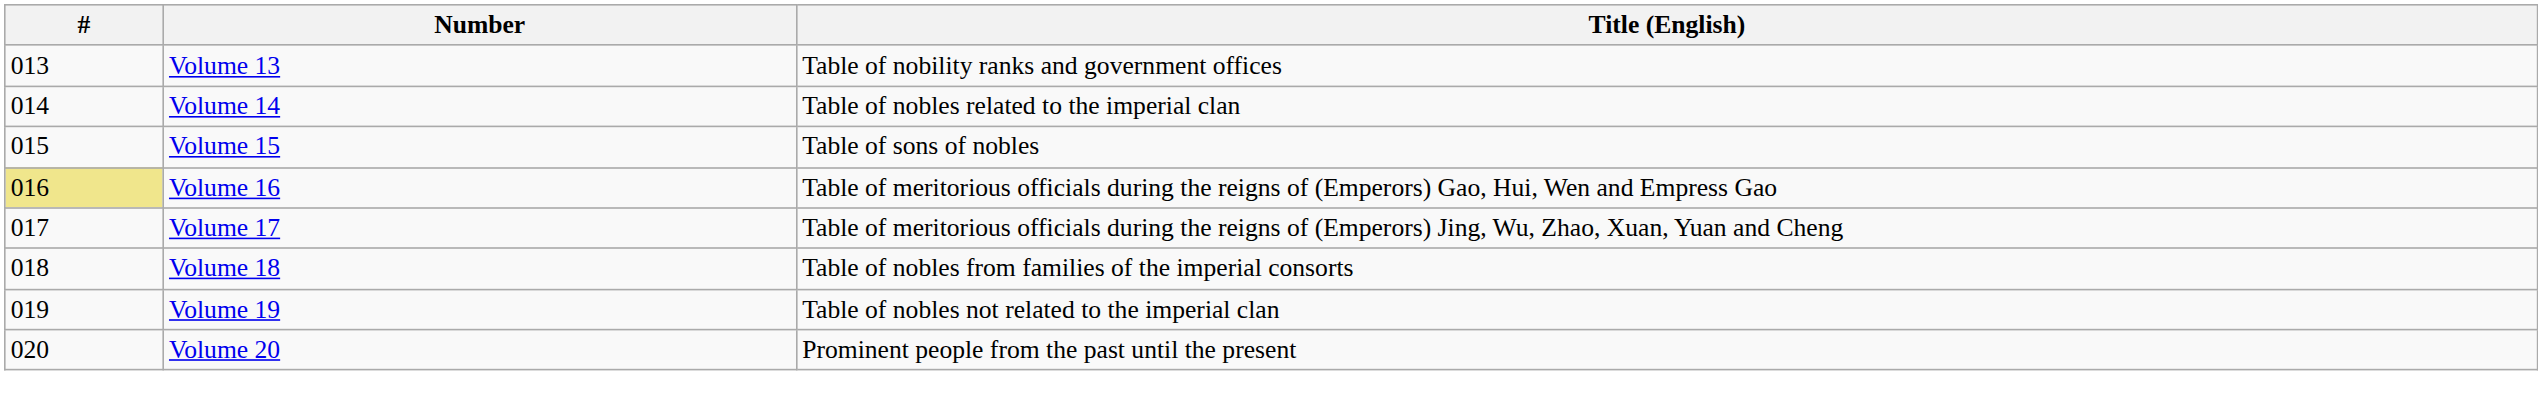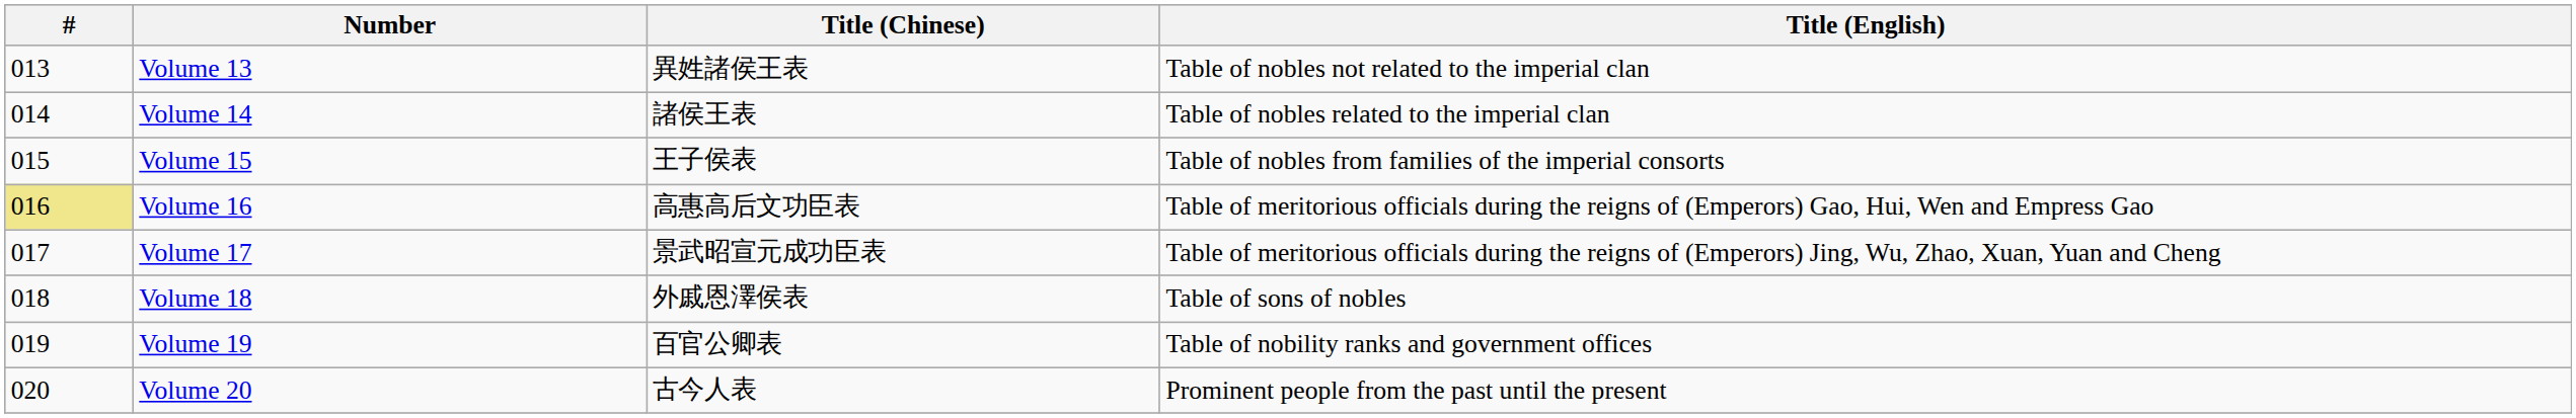+ column: Title (Chinese) | 異姓諸侯王表 | 諸侯王表 | 王子侯表 | 高惠高后文功臣表 | 景武昭宣元成功臣表 | 外戚恩澤侯表 | 百官公卿表 | 古今人表
Volume 13 | Title (English): Table of nobility ranks and government offices -> Table of nobles not related to the imperial clan
Volume 15 | Title (English): Table of sons of nobles -> Table of nobles from families of the imperial consorts
Volume 18 | Title (English): Table of nobles from families of the imperial consorts -> Table of sons of nobles
Volume 19 | Title (English): Table of nobles not related to the imperial clan -> Table of nobility ranks and government offices
